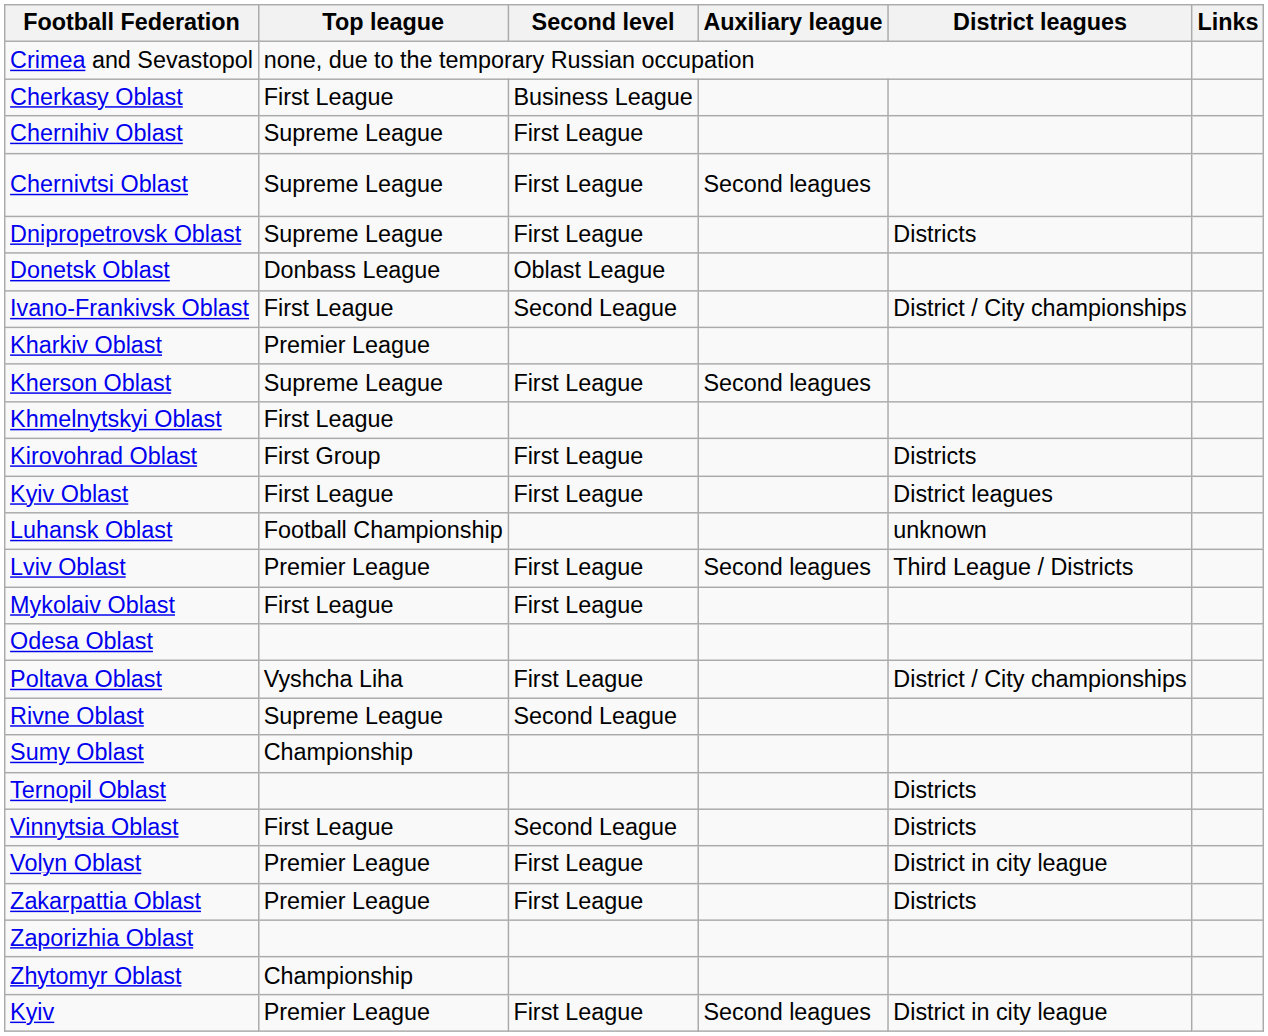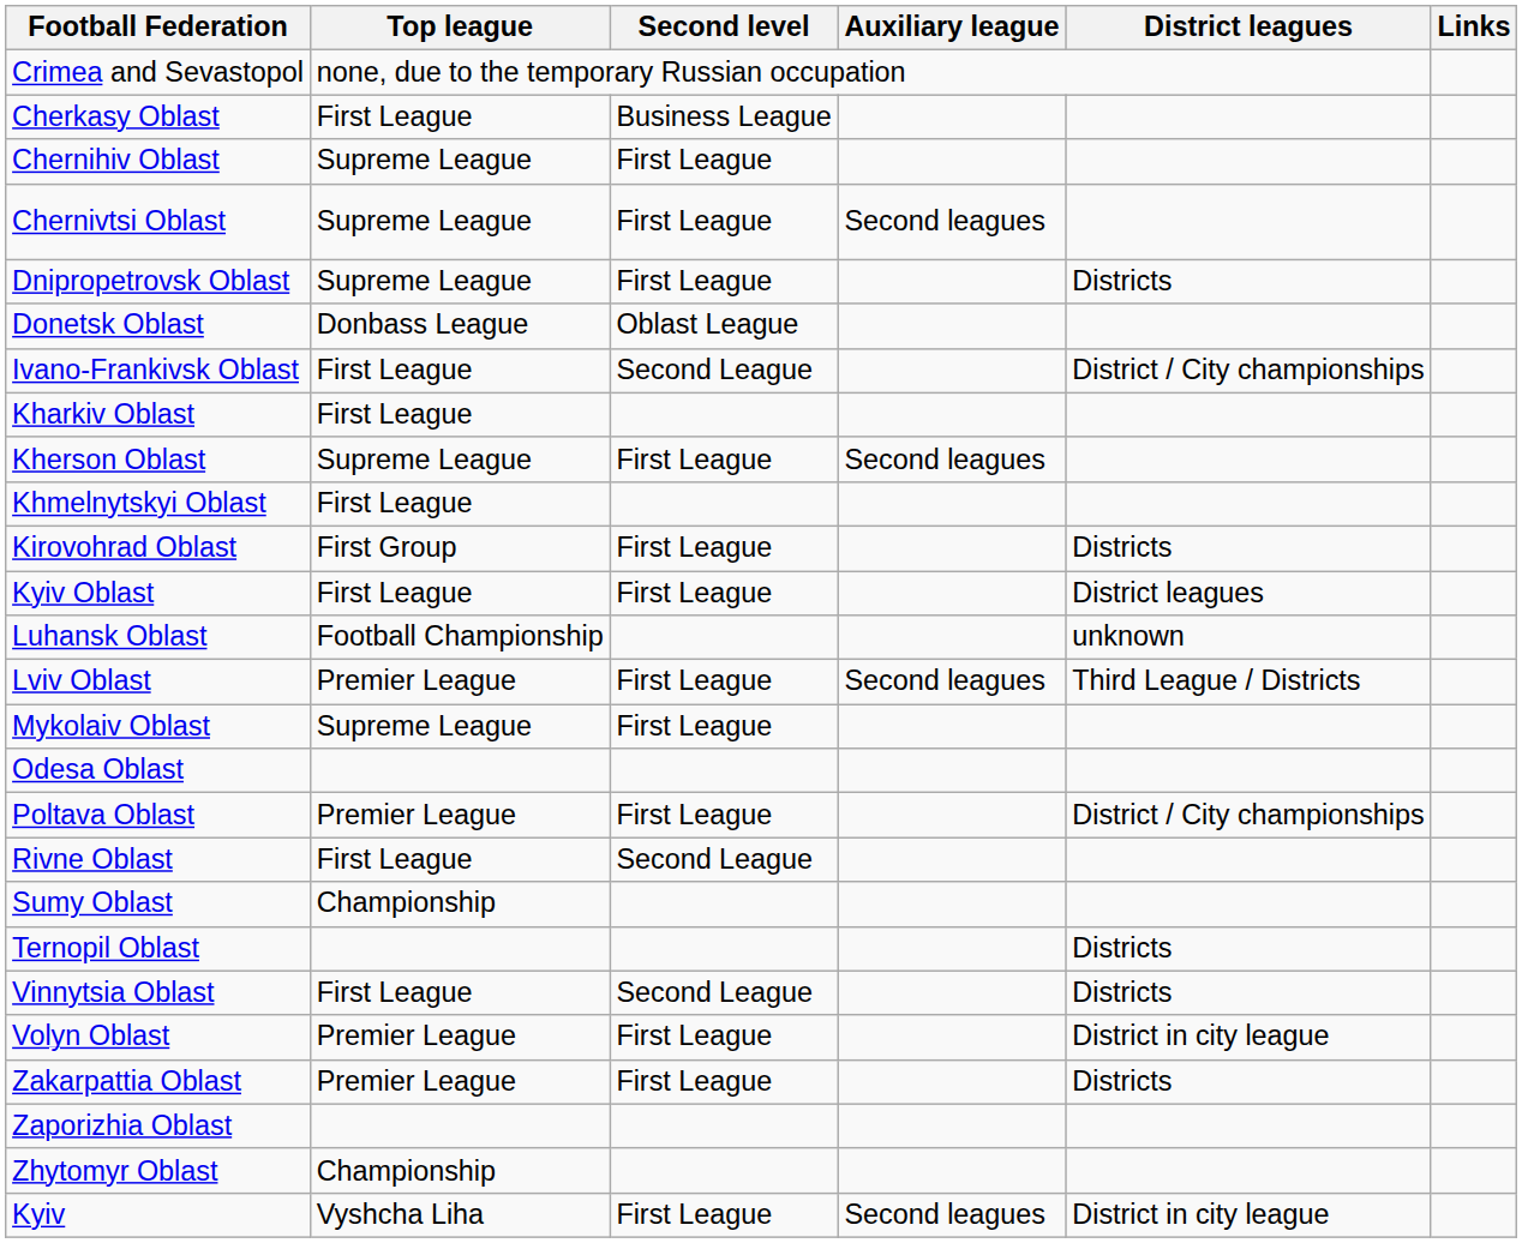Kharkiv Oblast | Top league: Premier League -> First League
Mykolaiv Oblast | Top league: First League -> Supreme League
Poltava Oblast | Top league: Vyshcha Liha -> Premier League
Rivne Oblast | Top league: Supreme League -> First League
Kyiv | Top league: Premier League -> Vyshcha Liha
